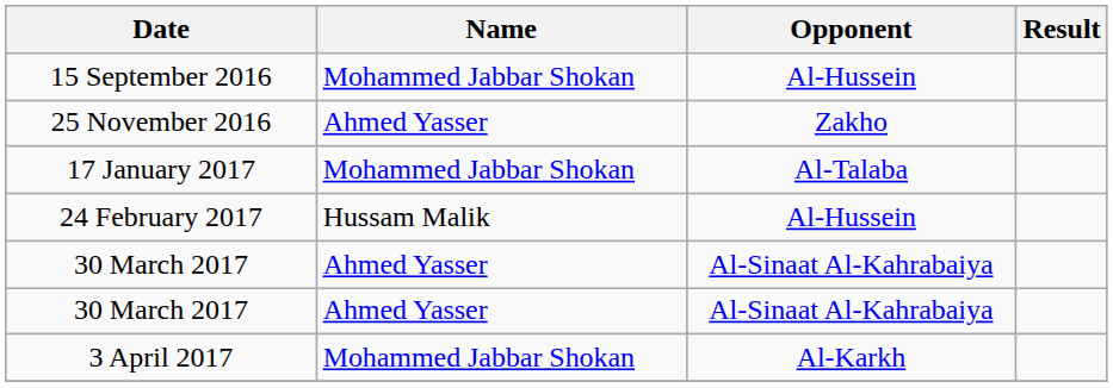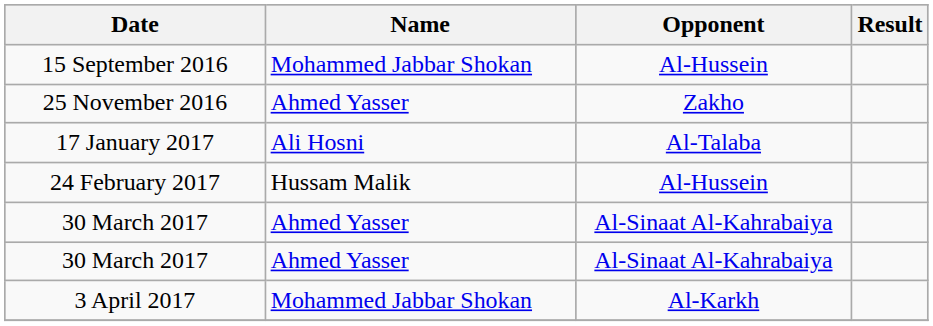17 January 2017 | Name: Mohammed Jabbar Shokan -> Ali Hosni
